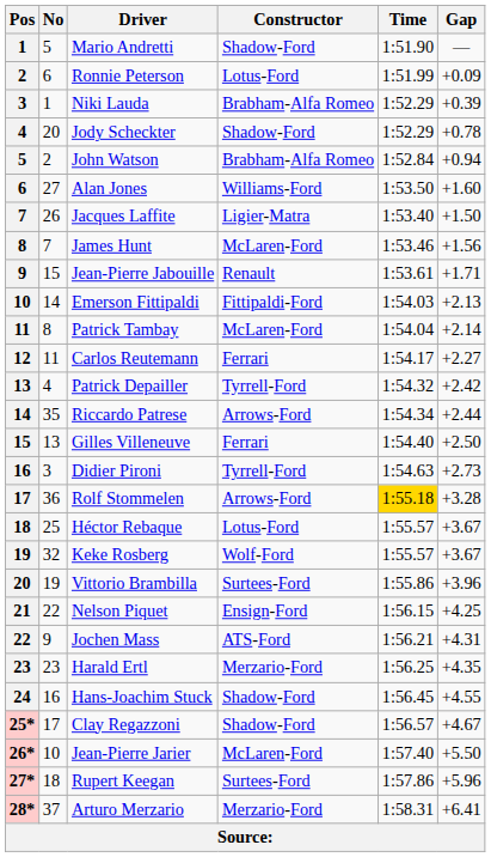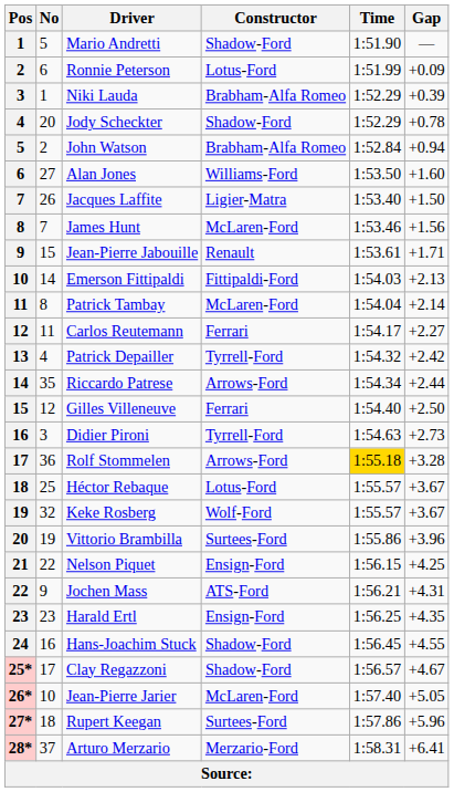Gilles Villeneuve | No: 13 -> 12
Harald Ertl | Constructor: Merzario-Ford -> Ensign-Ford
Jean-Pierre Jarier | Gap: +5.50 -> +5.05
